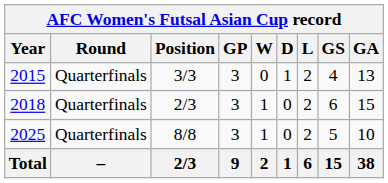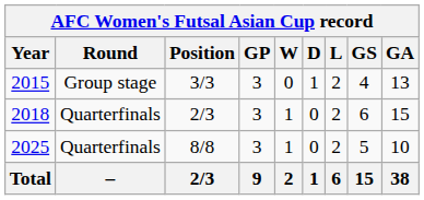2015 | Round: Quarterfinals -> Group stage
